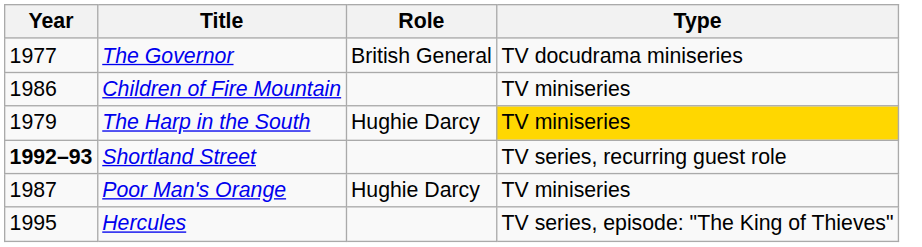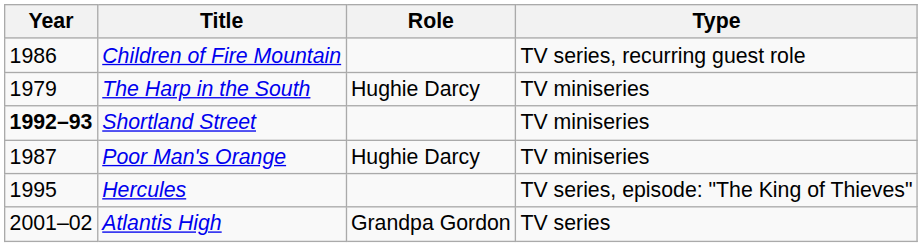- row: 1977 | The Governor | British General | TV docudrama miniseries
Children of Fire Mountain | Type: TV miniseries -> TV series, recurring guest role
The Harp in the South | Type: gold background -> no background
Shortland Street | Type: TV series, recurring guest role -> TV miniseries
+ row: 2001–02 | Atlantis High | Grandpa Gordon | TV series
